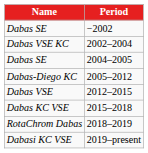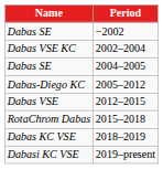2015–2018 | Name: Dabas KC VSE -> RotaChrom Dabas
2018–2019 | Name: RotaChrom Dabas -> Dabas KC VSE
